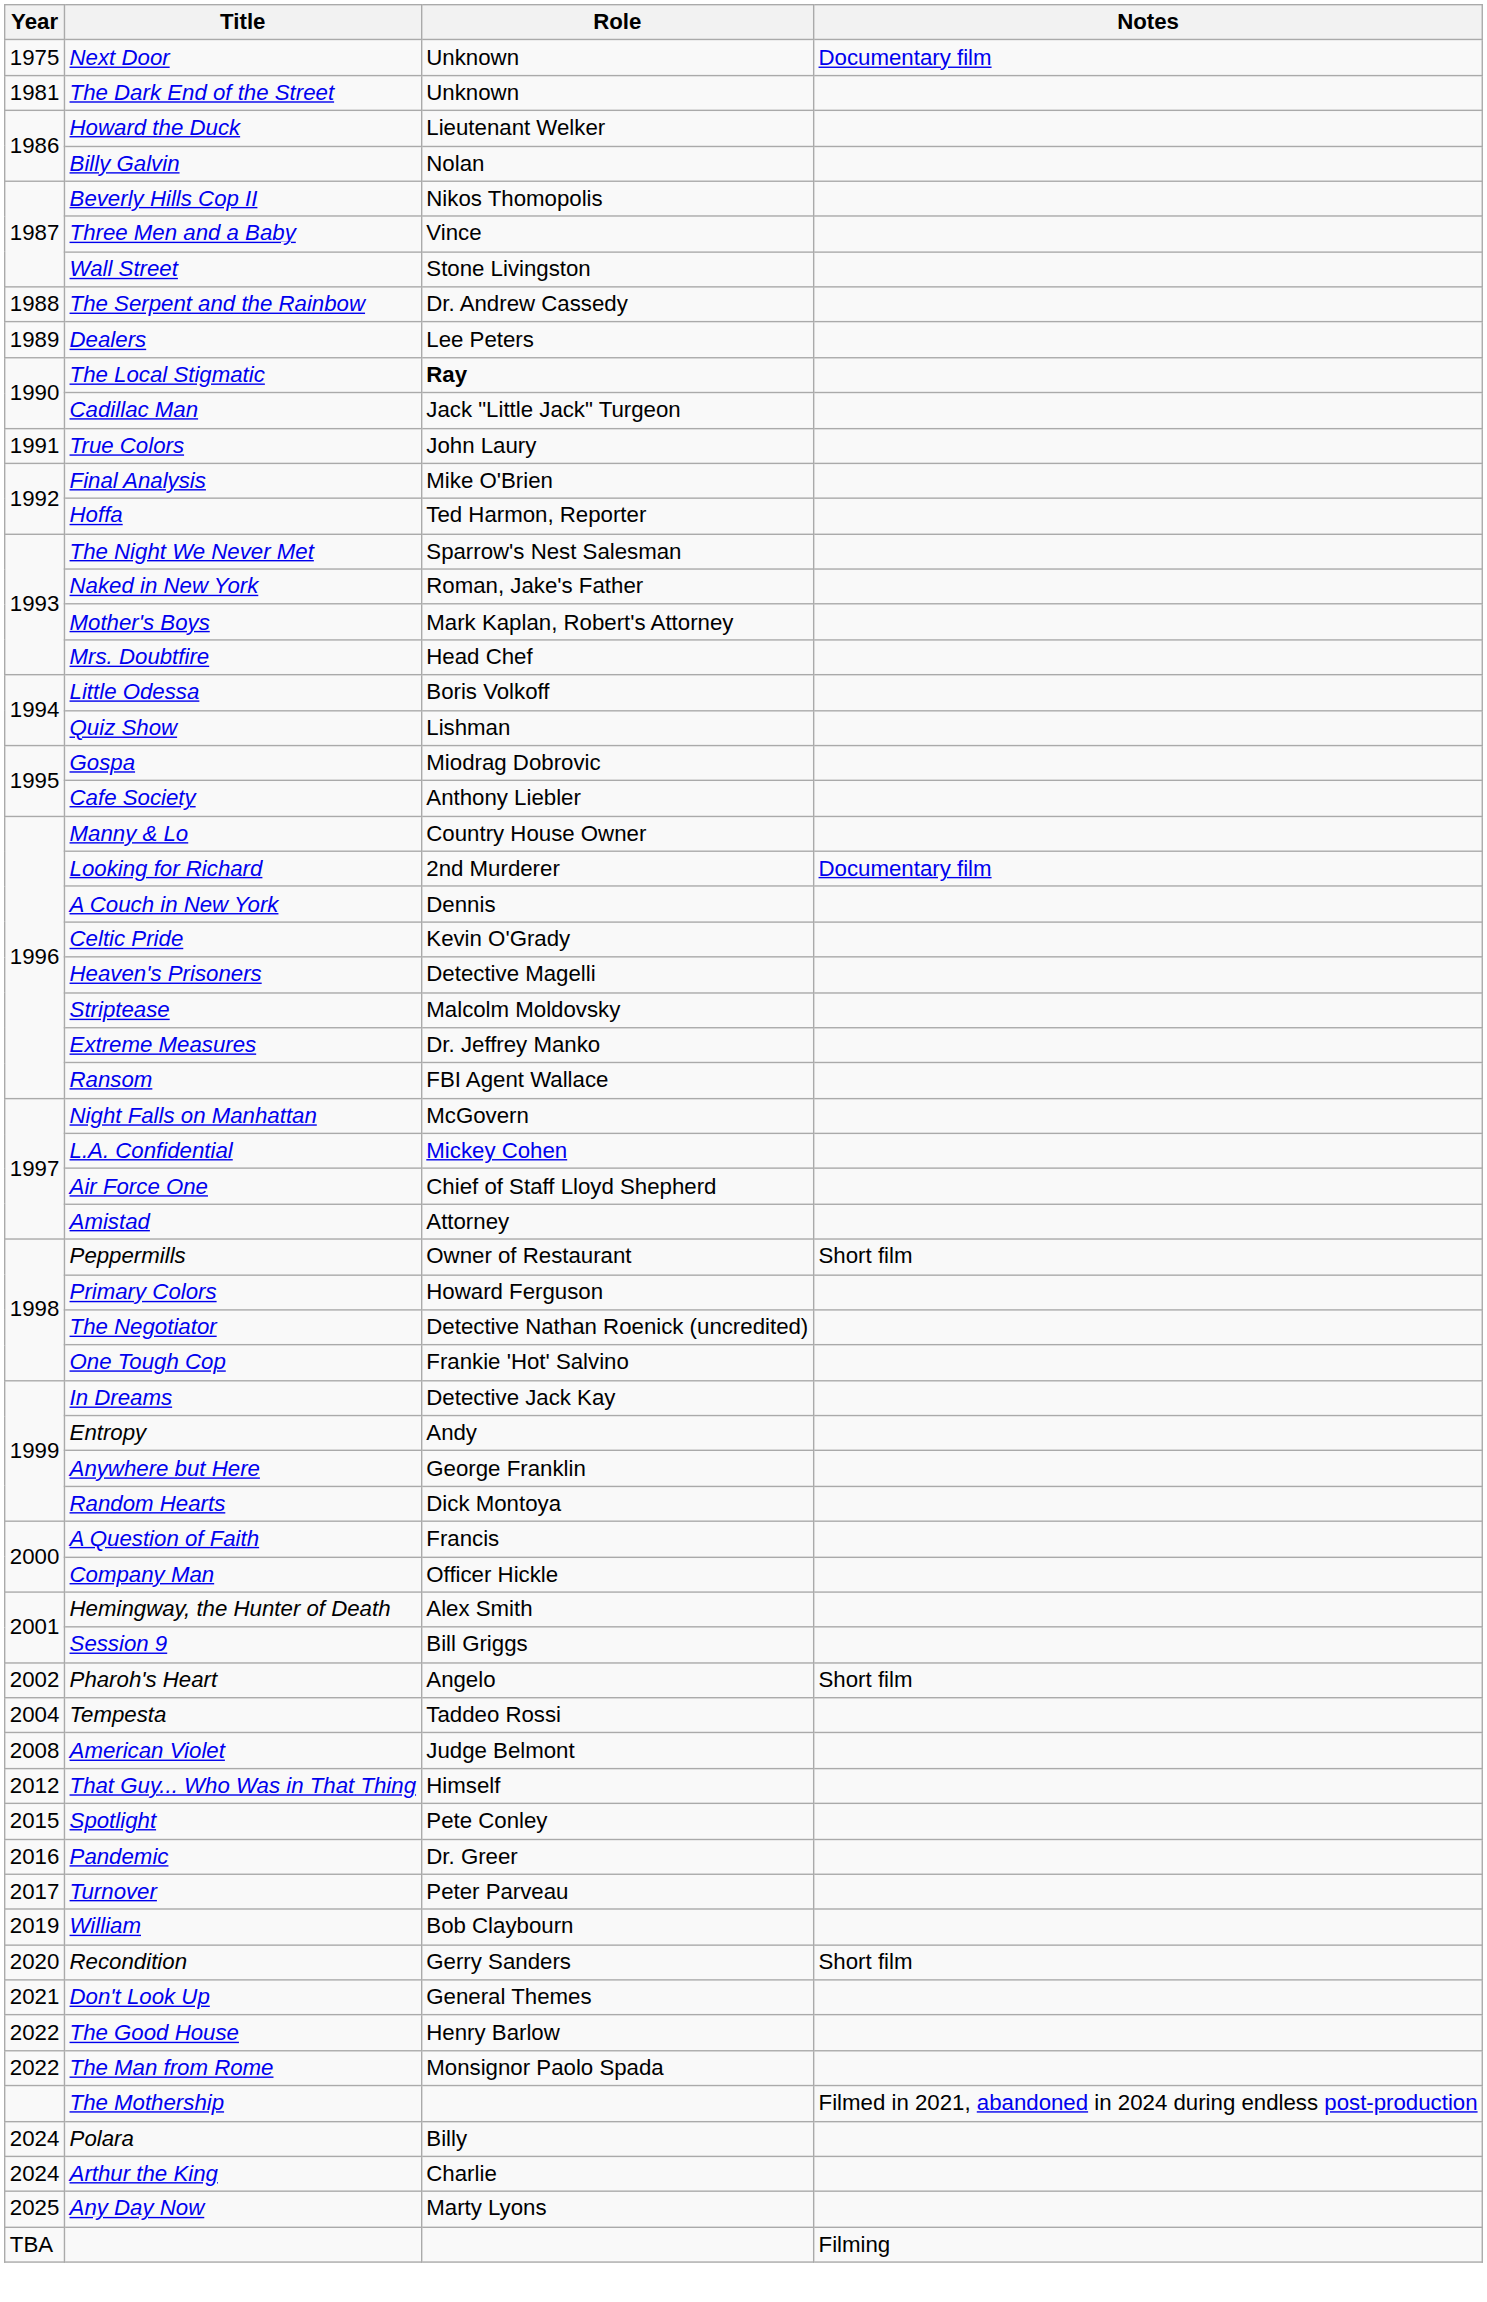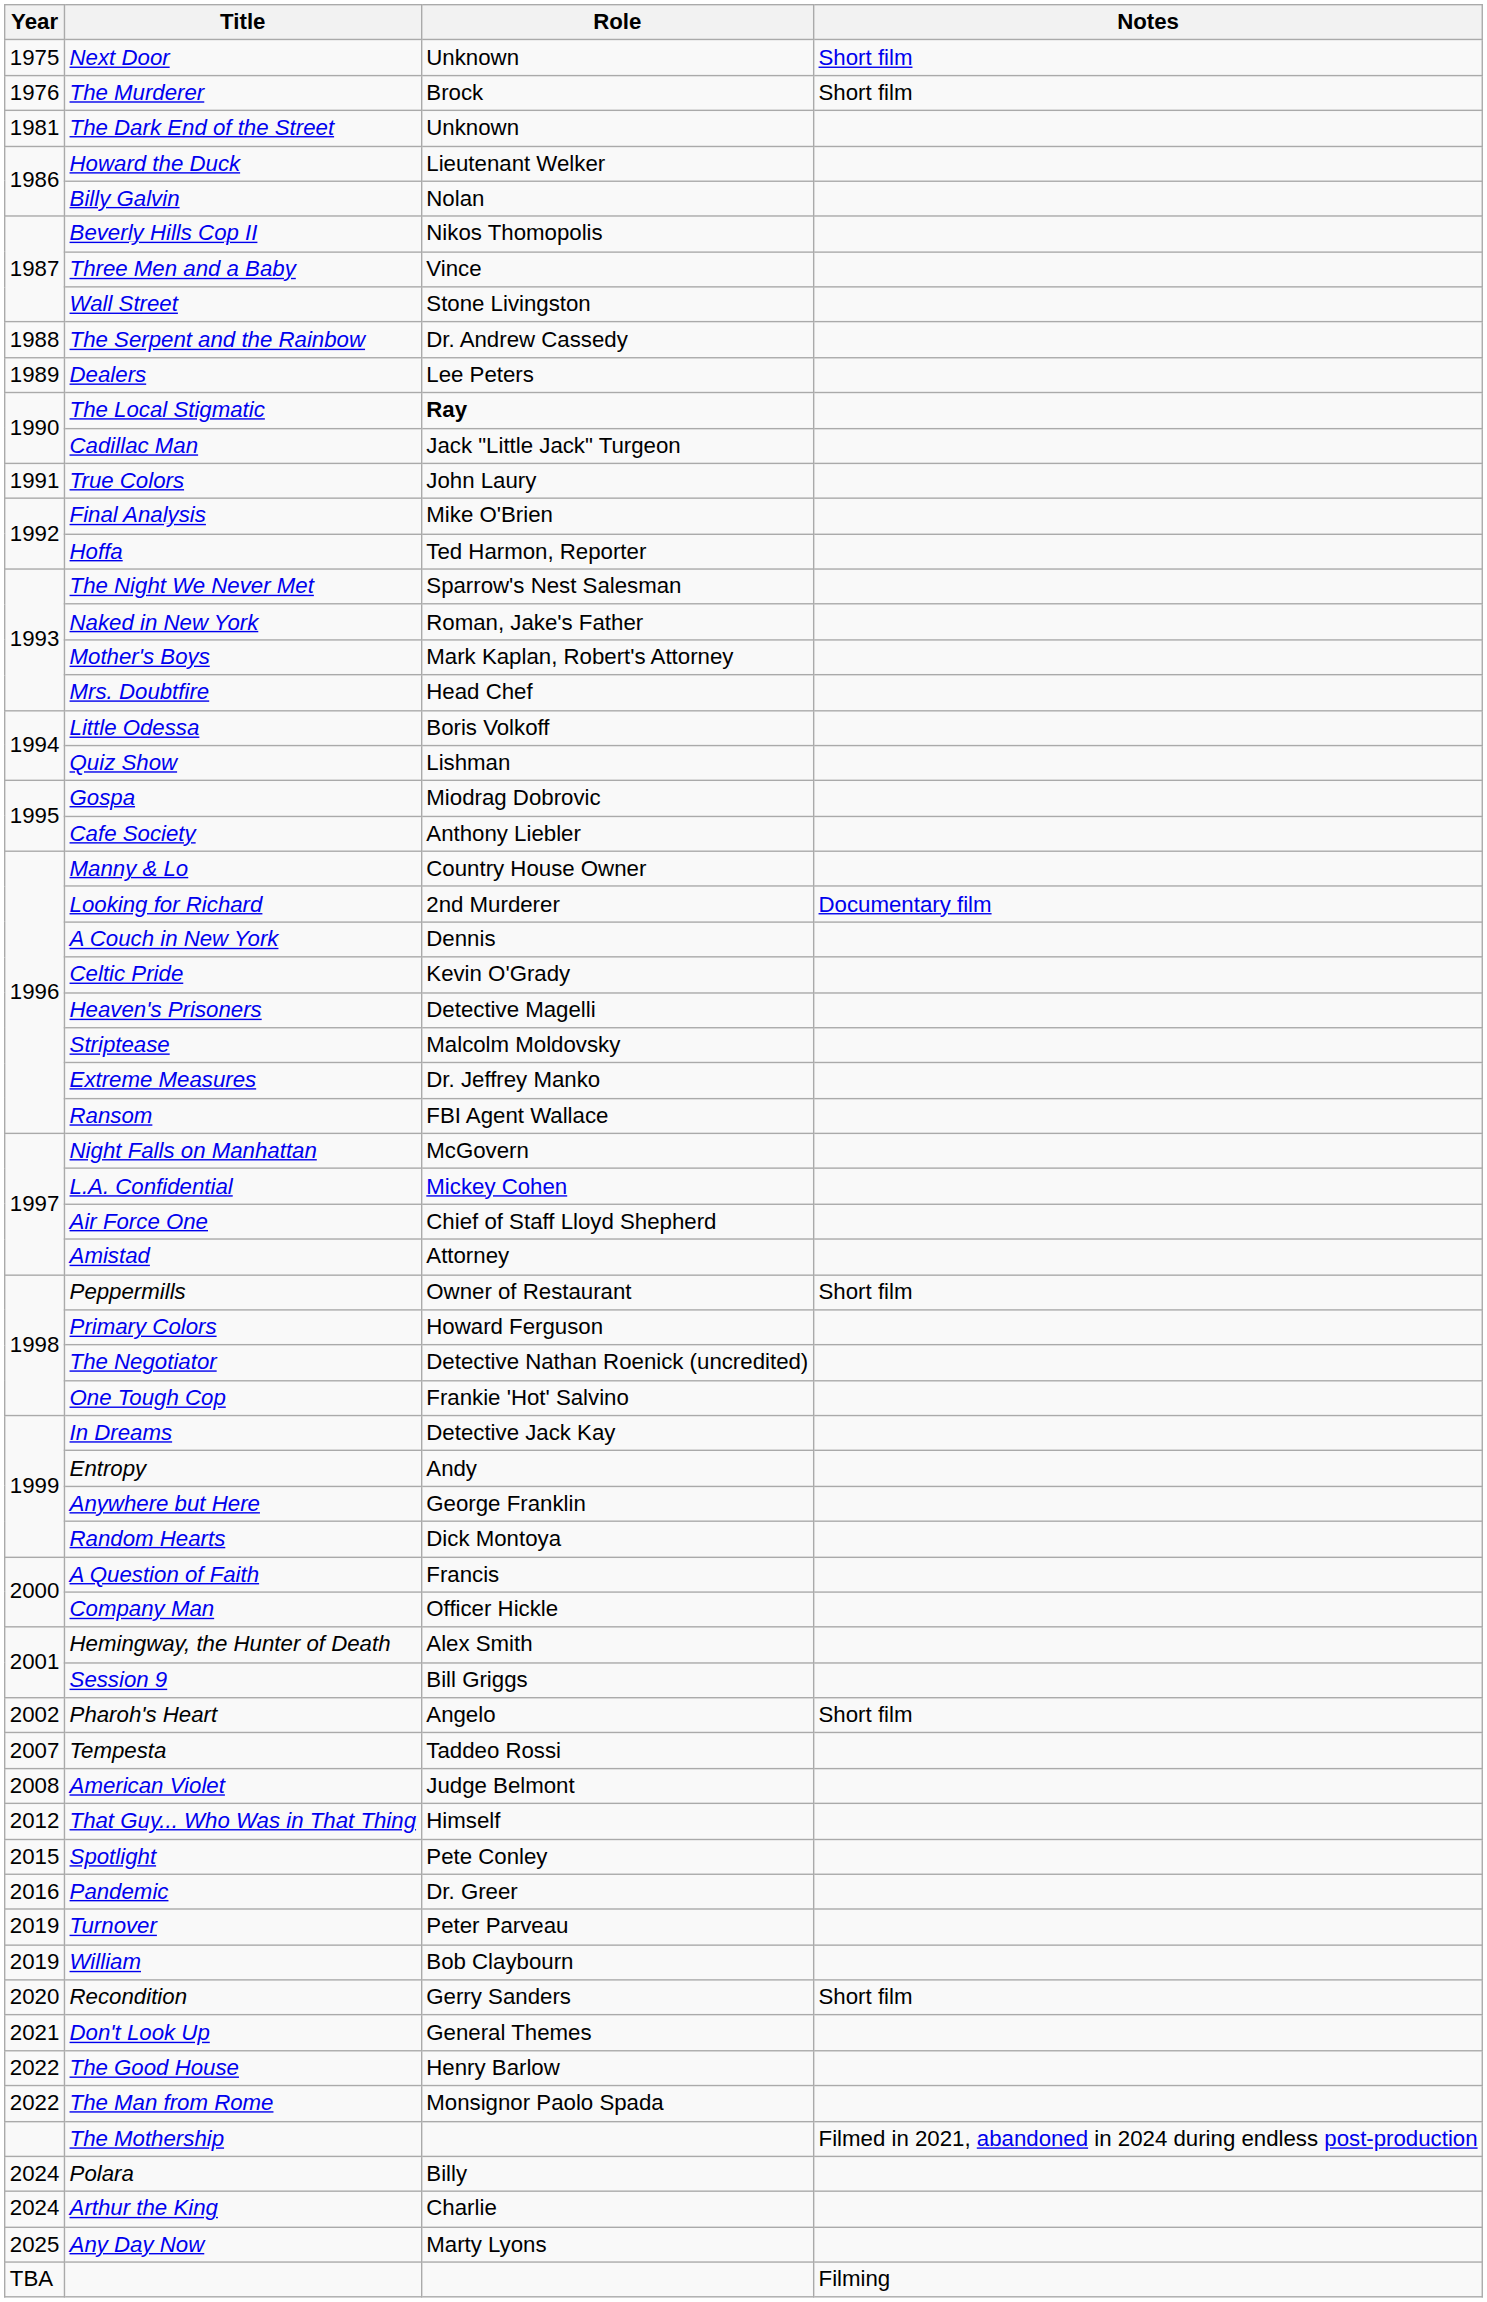Next Door | Notes: Documentary film -> Short film
+ row: 1976 | The Murderer | Brock | Short film
Tempesta | Year: 2004 -> 2007
Turnover | Year: 2017 -> 2019
